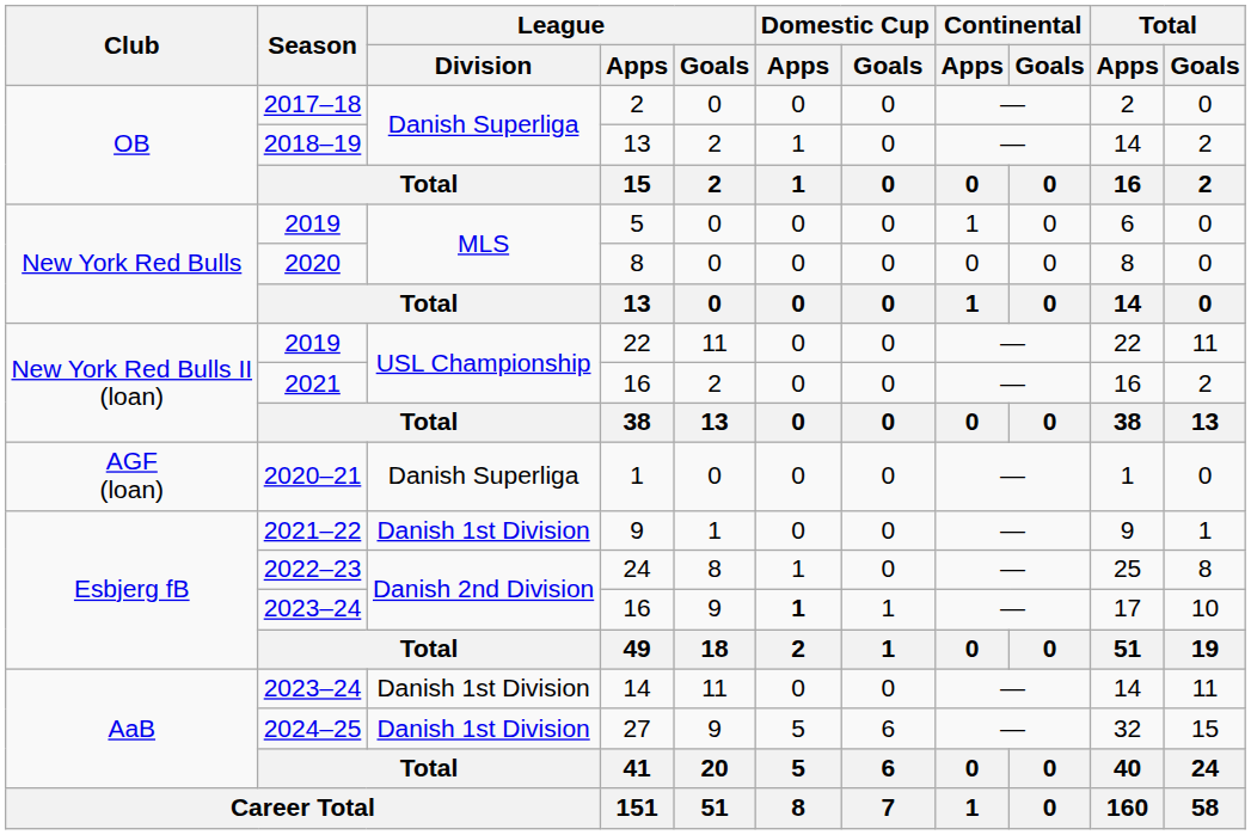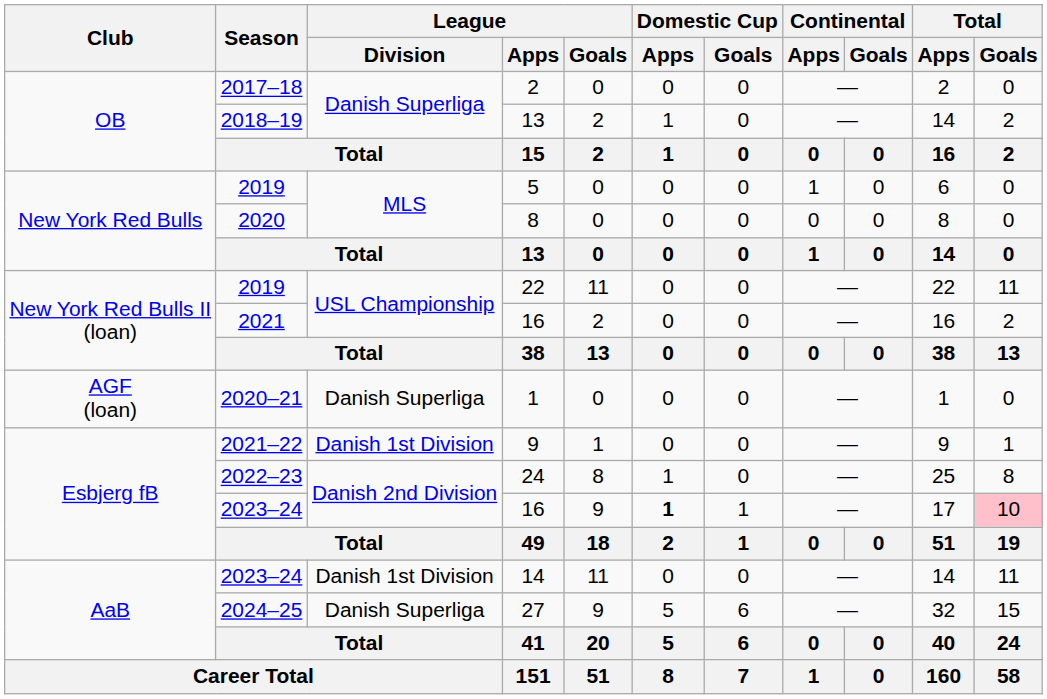2023–24 / 16 | Total / Goals: no background -> pink background
27 | League / Division: Danish 1st Division -> Danish Superliga
